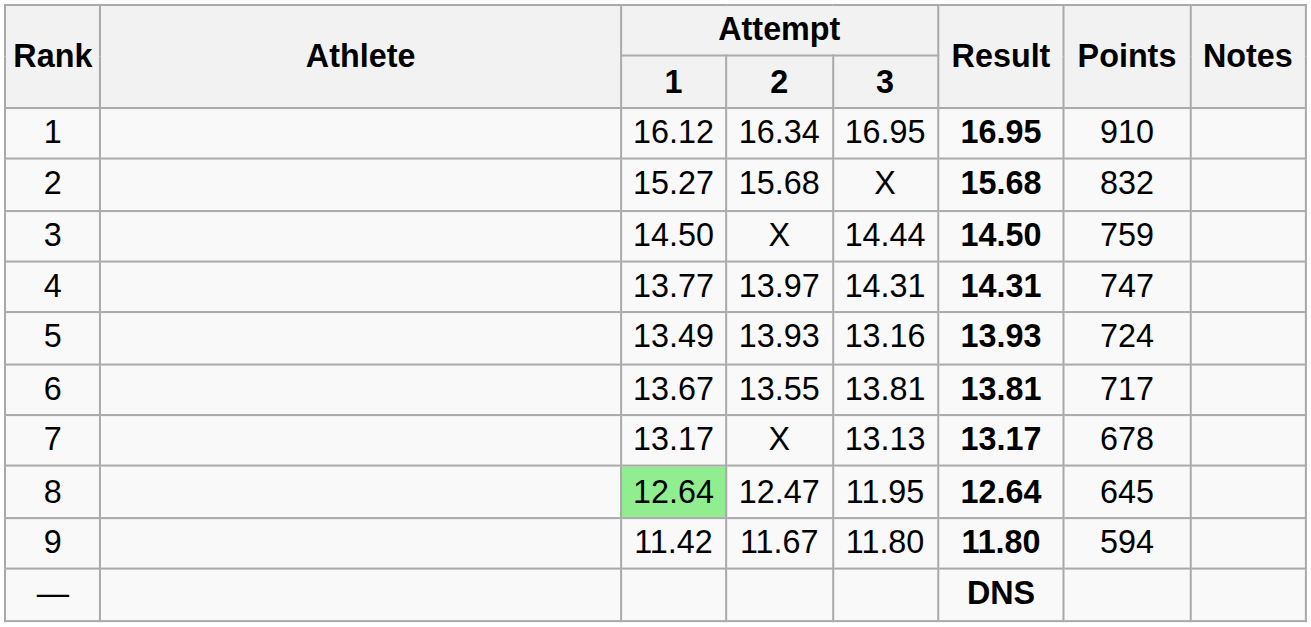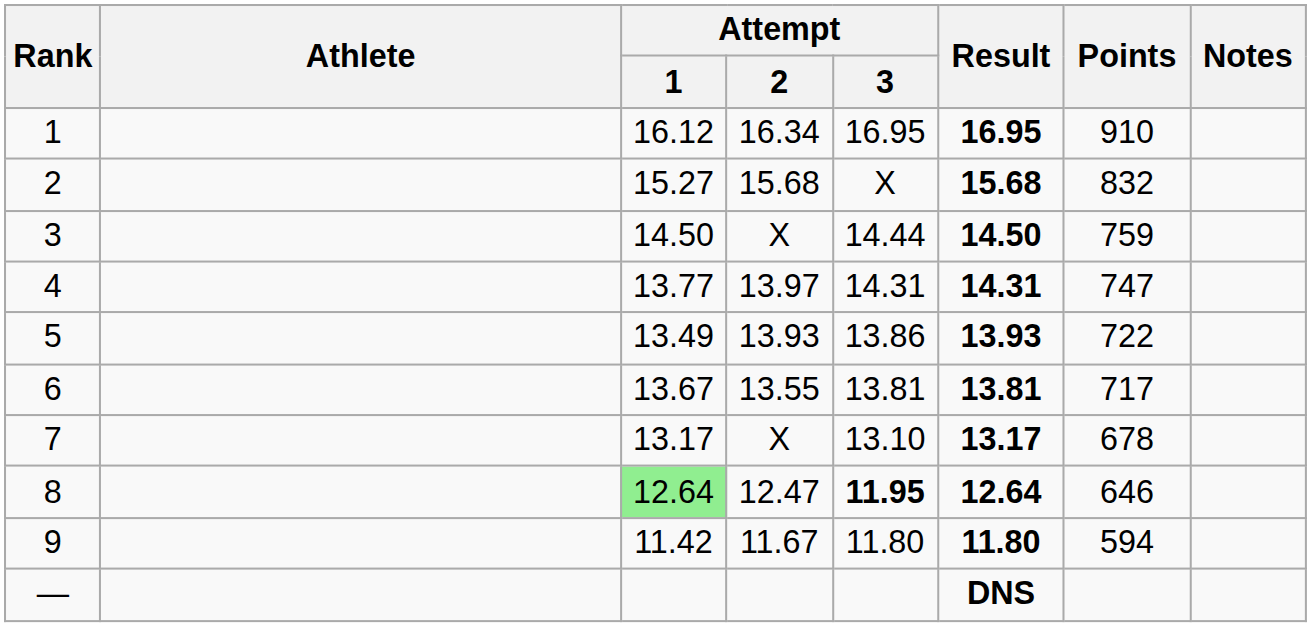5 | Attempt / 3: 13.16 -> 13.86
5 | Points: 724 -> 722
7 | Attempt / 3: 13.13 -> 13.10
8 | Attempt / 3: normal -> bold
8 | Points: 645 -> 646
